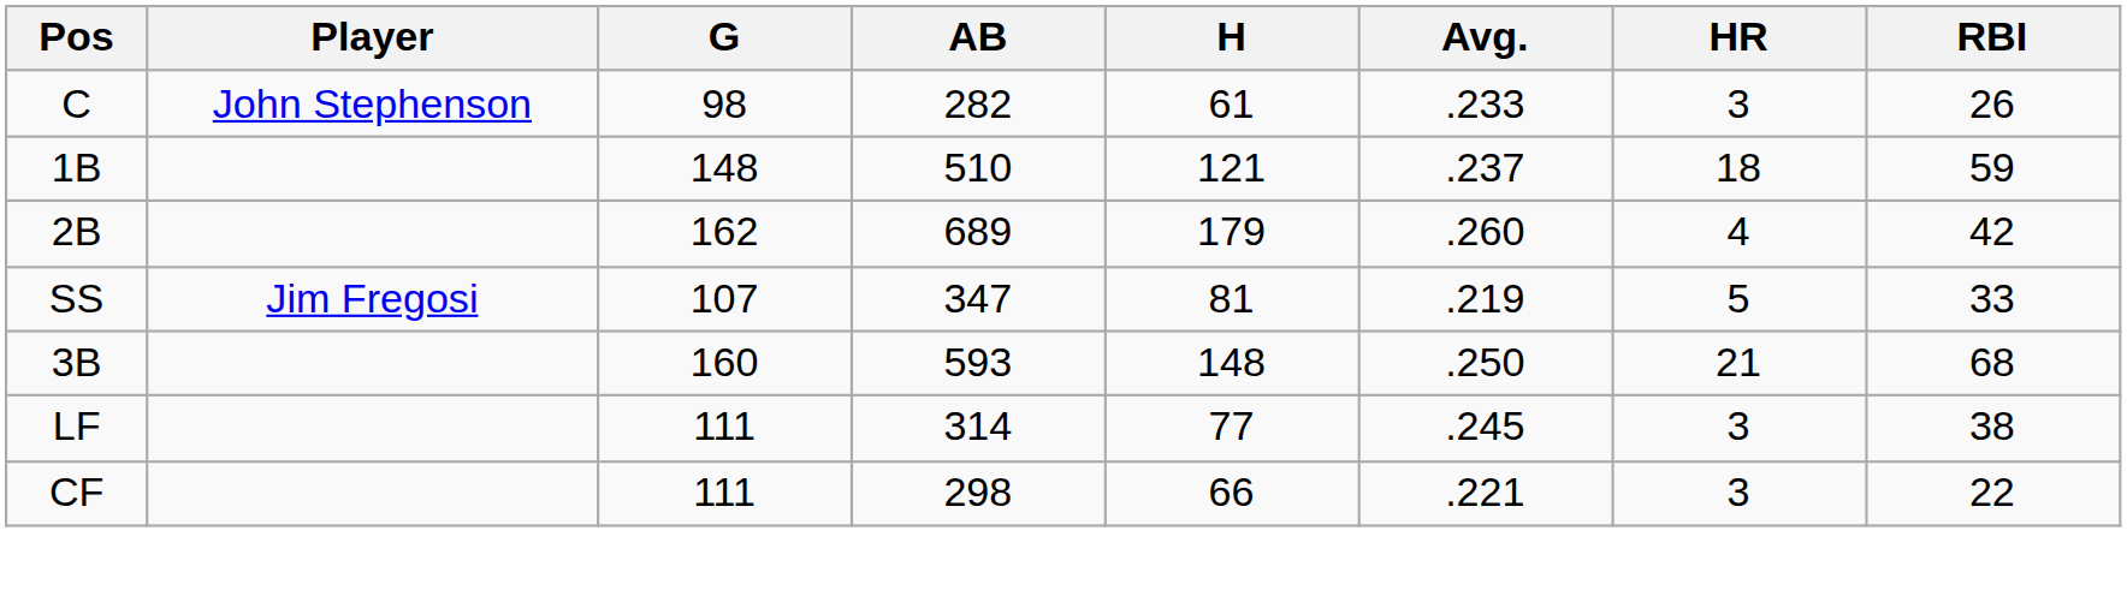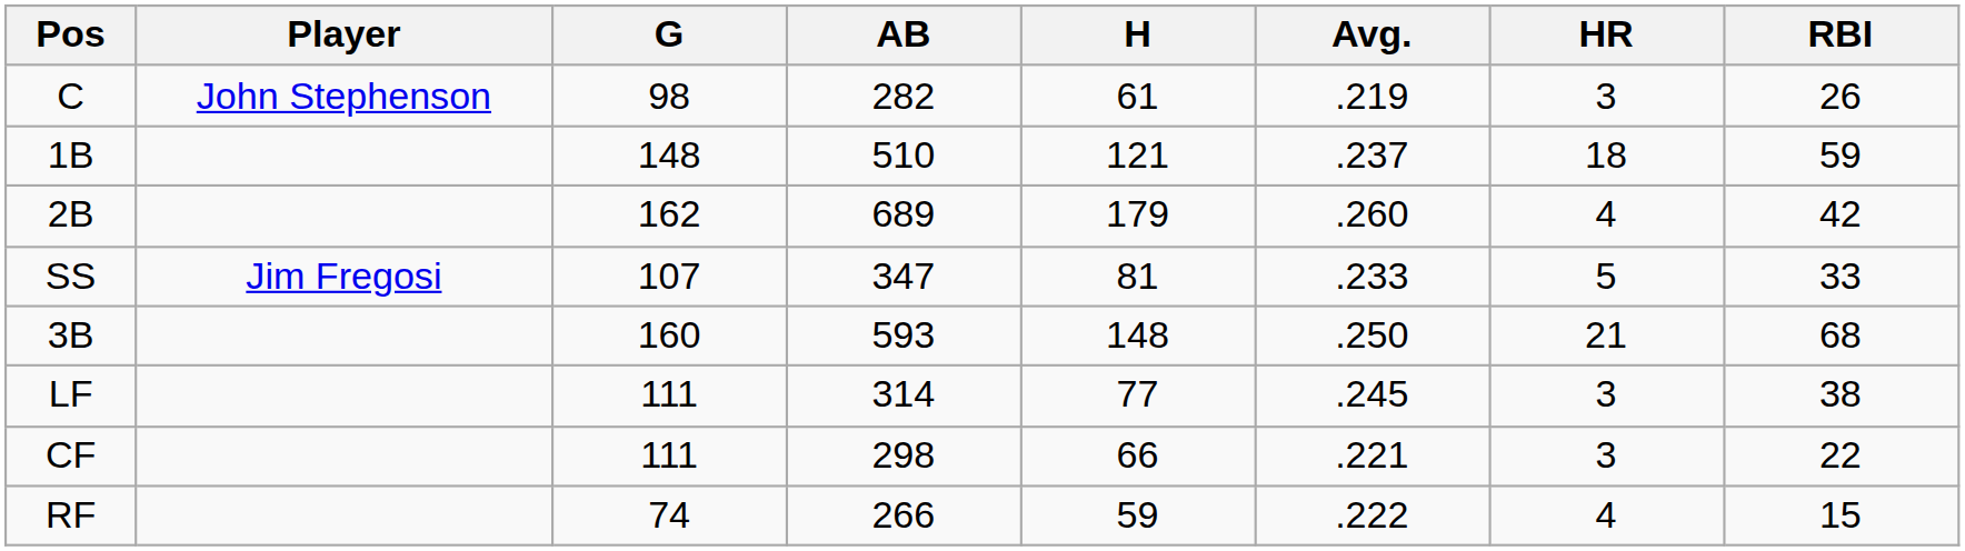C | Avg.: .233 -> .219
SS | Avg.: .219 -> .233
+ row: RF | 74 | 266 | 59 | .222 | 4 | 15
